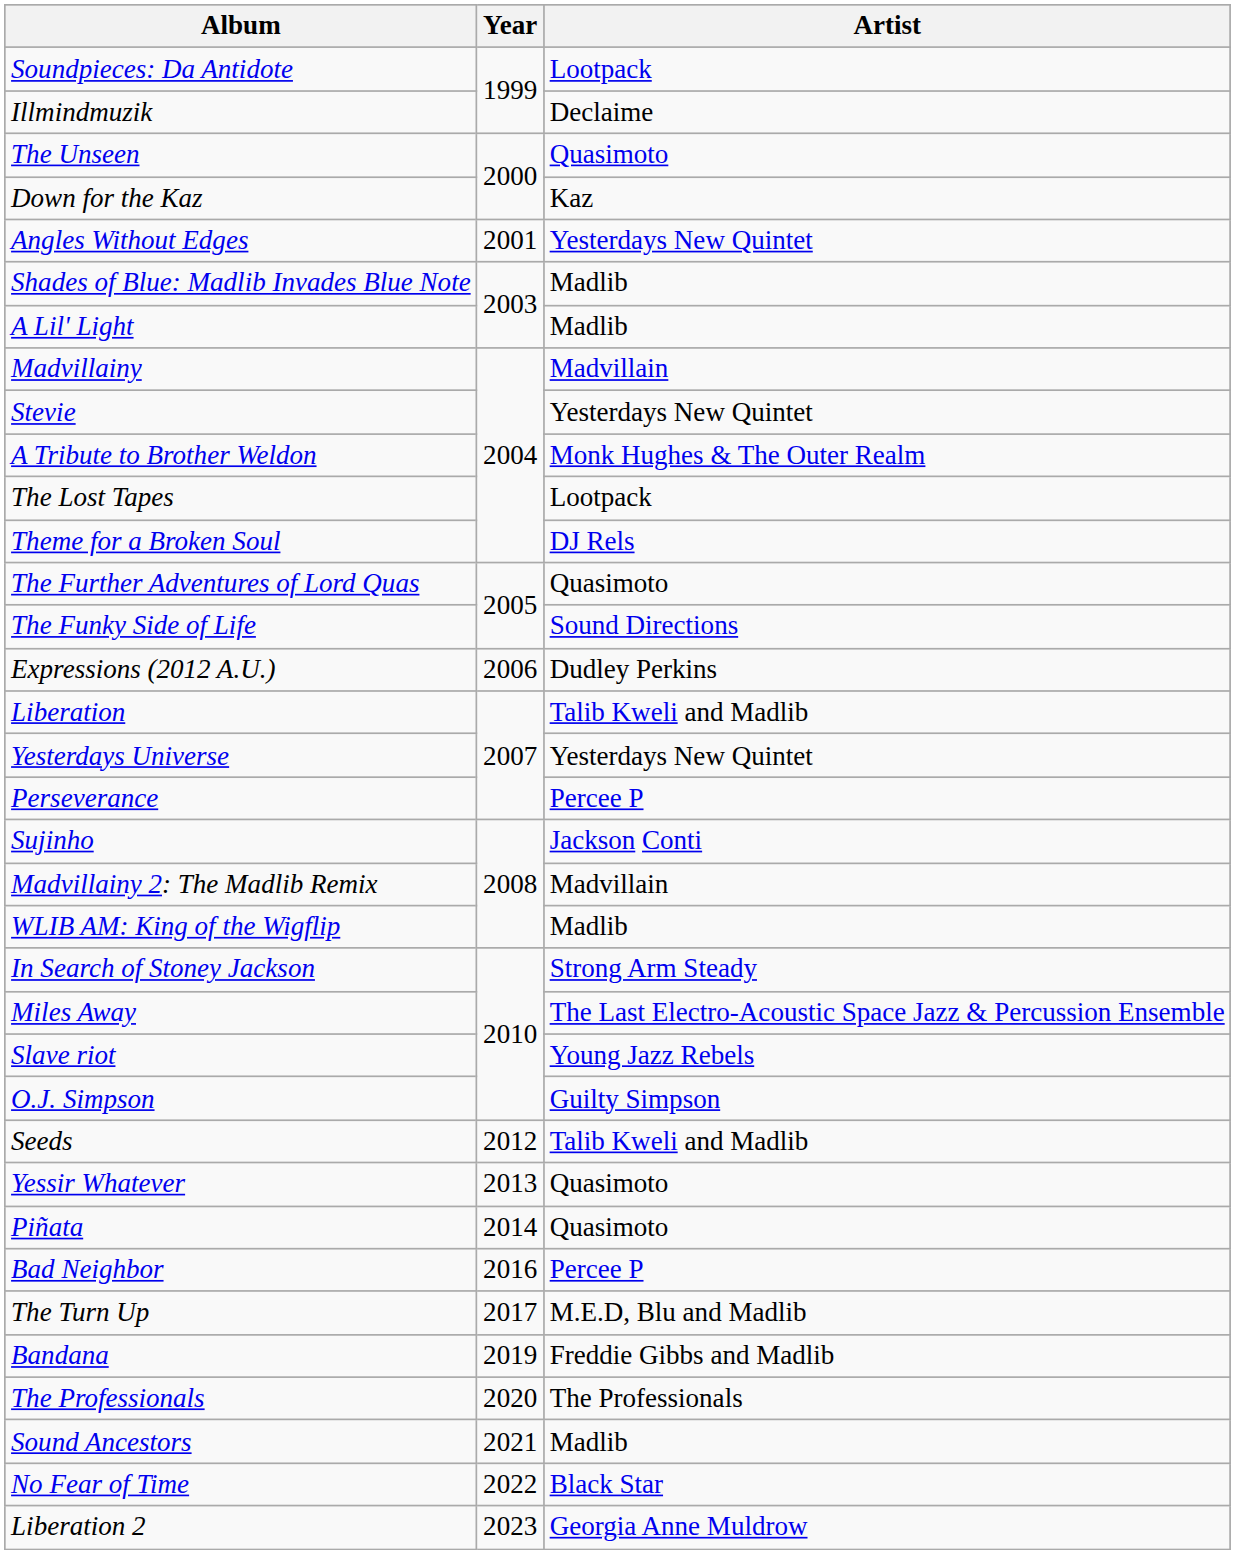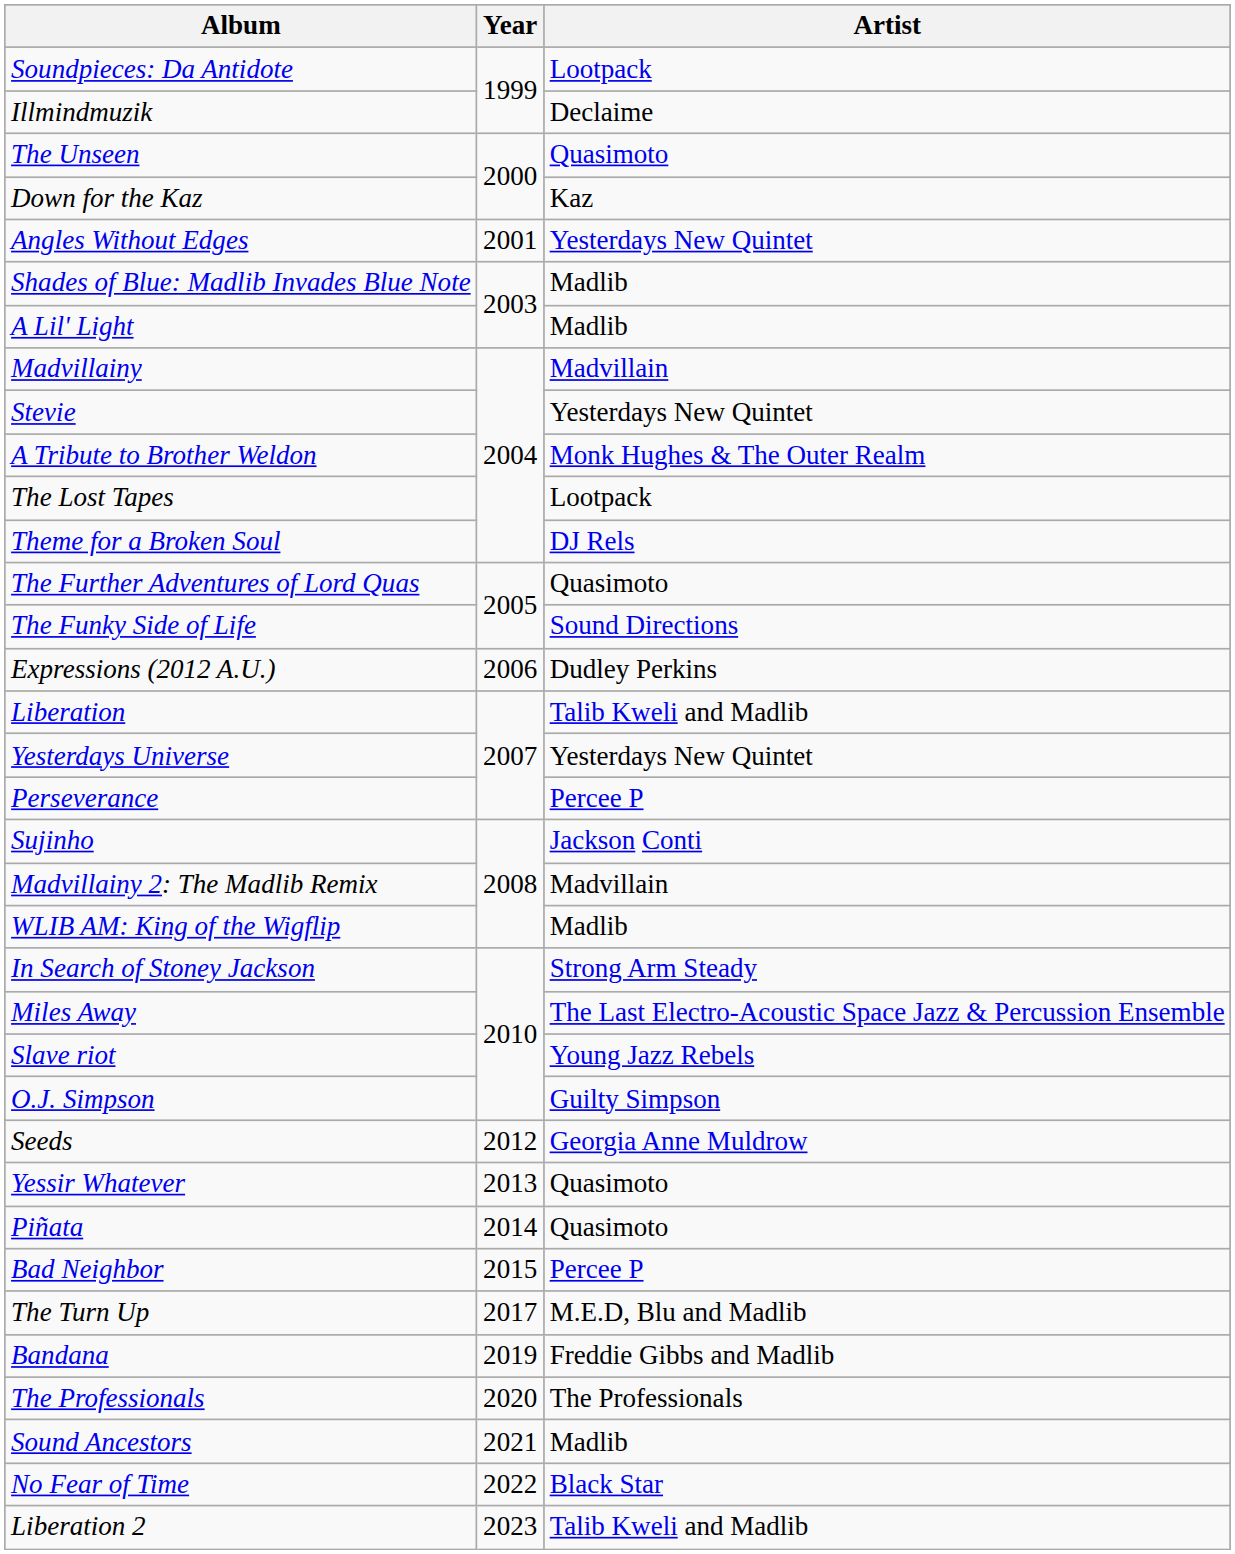Seeds | Artist: Talib Kweli and Madlib -> Georgia Anne Muldrow
Bad Neighbor | Year: 2016 -> 2015
Liberation 2 | Artist: Georgia Anne Muldrow -> Talib Kweli and Madlib
